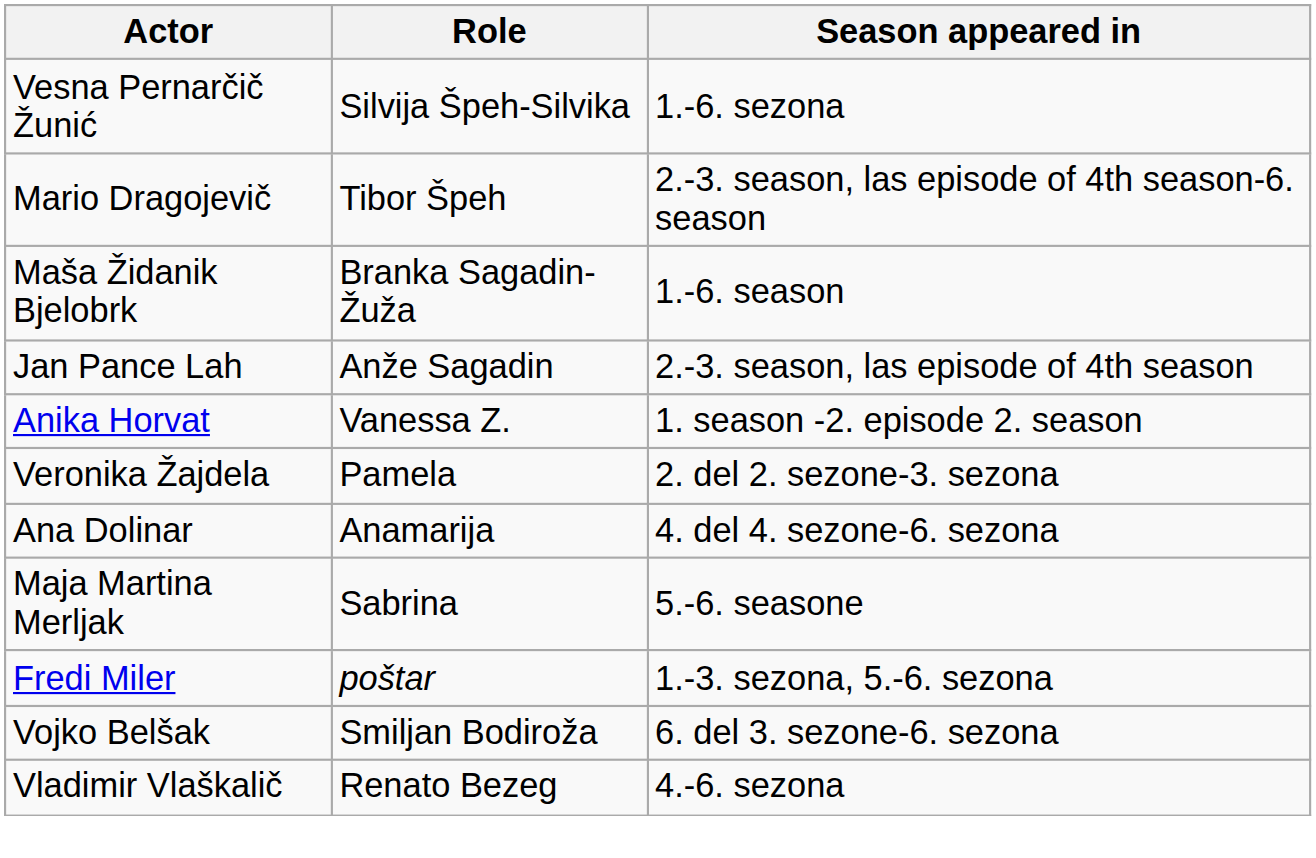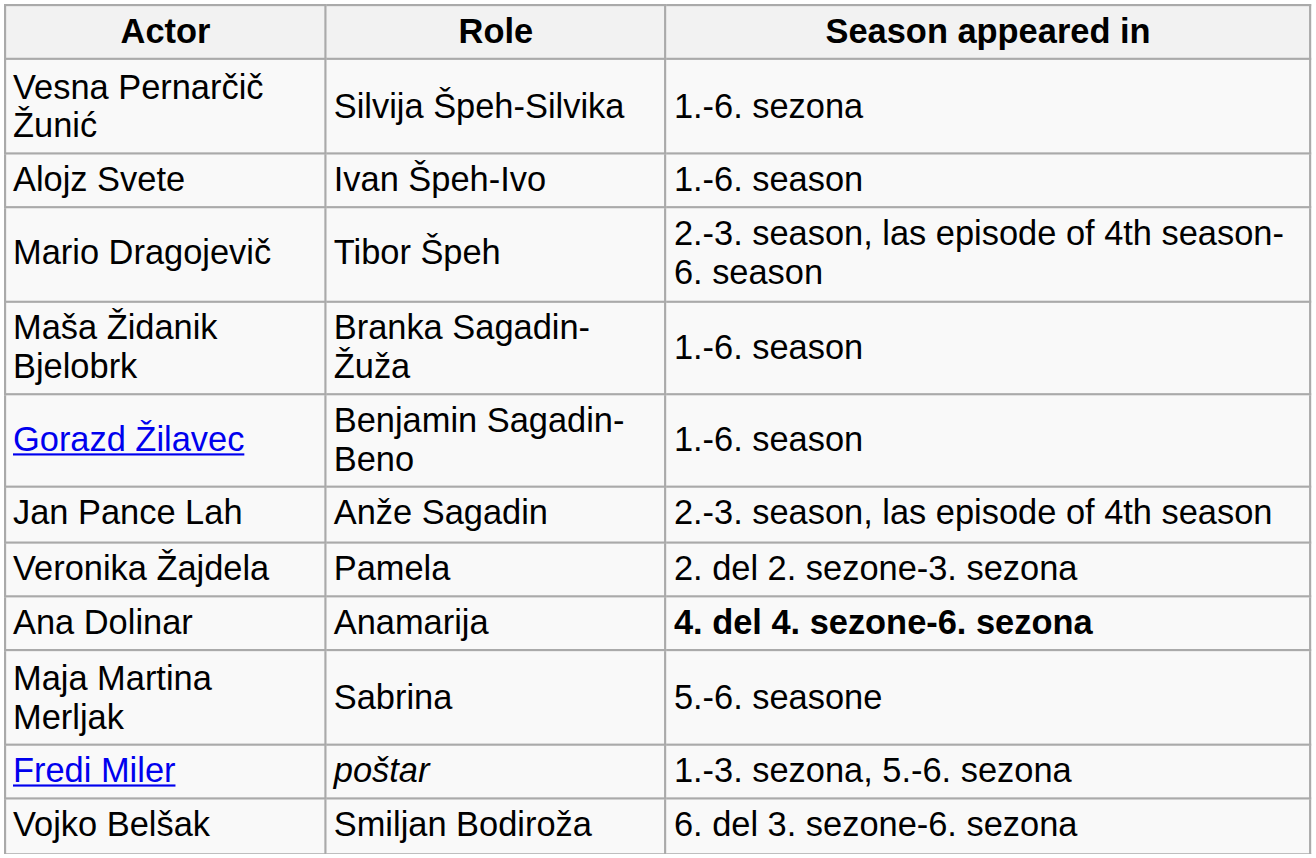+ row: Alojz Svete | Ivan Špeh-Ivo | 1.-6. season
+ row: Gorazd Žilavec | Benjamin Sagadin-Beno | 1.-6. season
- row: Anika Horvat | Vanessa Z. | 1. season -2. episode 2. season
Ana Dolinar | Season appeared in: normal -> bold
- row: Vladimir Vlaškalič | Renato Bezeg | 4.-6. sezona
